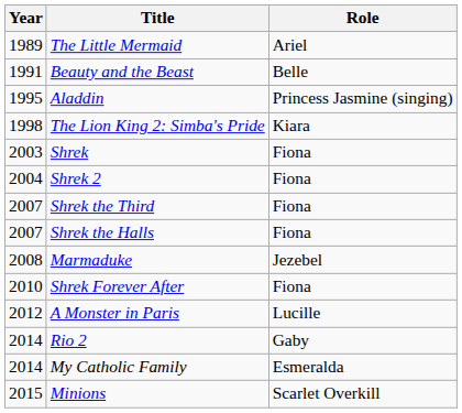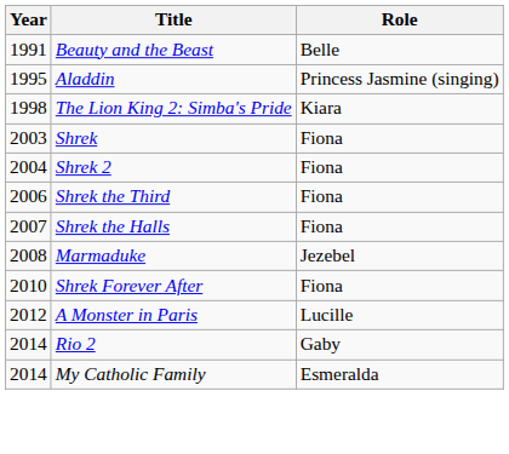- row: 1989 | The Little Mermaid | Ariel
Shrek the Third | Year: 2007 -> 2006
- row: 2015 | Minions | Scarlet Overkill
